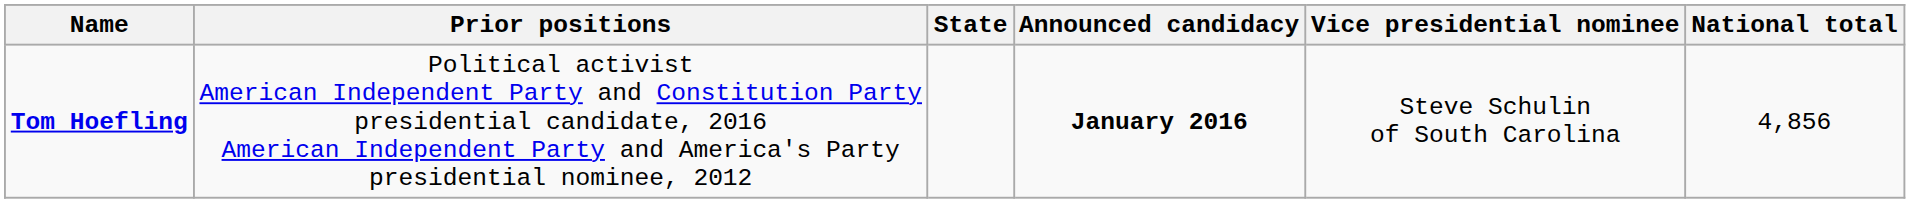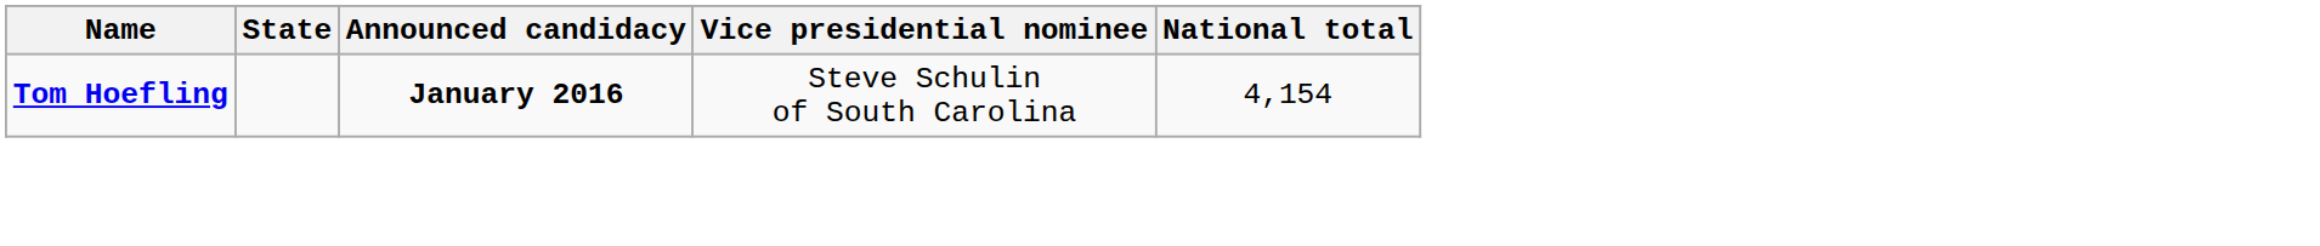- column: Prior positions | Political activist American Independent Party and Constitution Party presidential candidate, 2016 American Independent Party and America's Party presidential nominee, 2012
Tom Hoefling | National total: 4,856 -> 4,154
